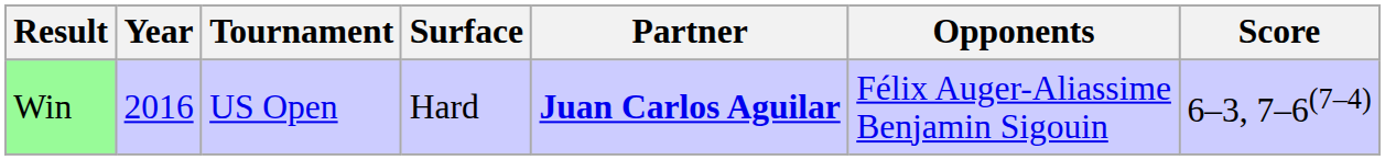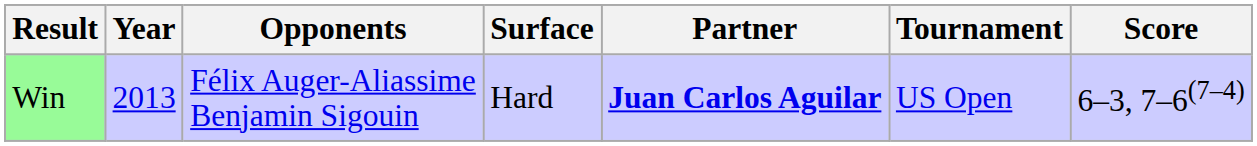columns swapped: Tournament <-> Opponents
Win | Year: 2016 -> 2013
